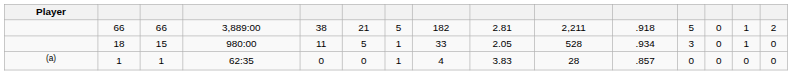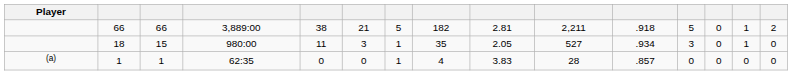18 | column 6: 5 -> 3
18 | column 8: 33 -> 35
18 | column 10: 528 -> 527
